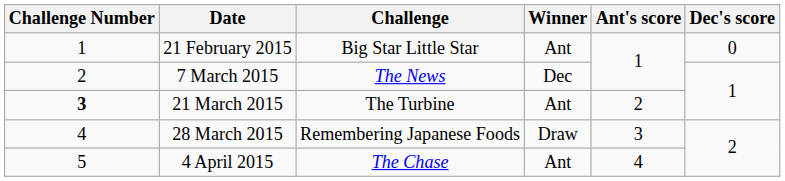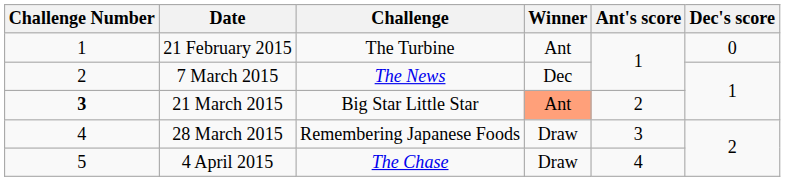21 February 2015 | Challenge: Big Star Little Star -> The Turbine
21 March 2015 | Challenge: The Turbine -> Big Star Little Star
21 March 2015 | Winner: no background -> lightsalmon background
4 April 2015 | Winner: Ant -> Draw
